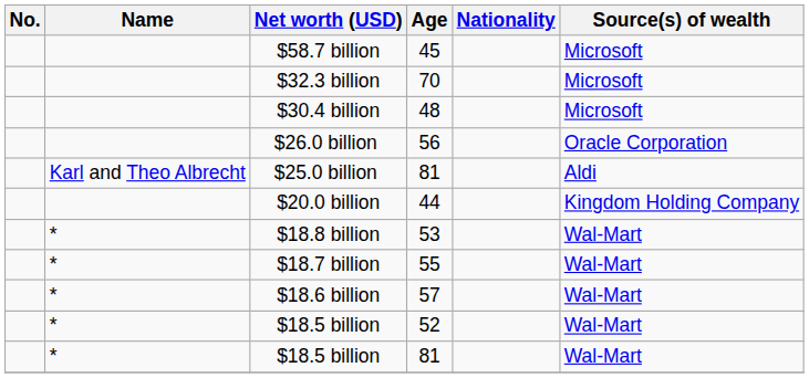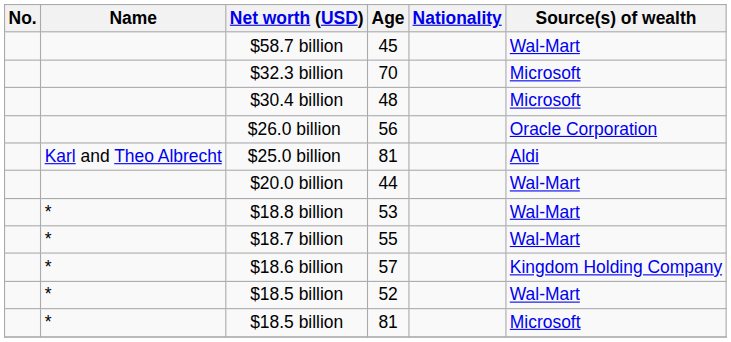$58.7 billion | Source(s) of wealth: Microsoft -> Wal-Mart
$20.0 billion | Source(s) of wealth: Kingdom Holding Company -> Wal-Mart
$18.6 billion | Source(s) of wealth: Wal-Mart -> Kingdom Holding Company
$18.5 billion / 81 | Source(s) of wealth: Wal-Mart -> Microsoft
